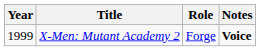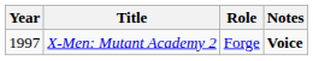X-Men: Mutant Academy 2 | Year: 1999 -> 1997
